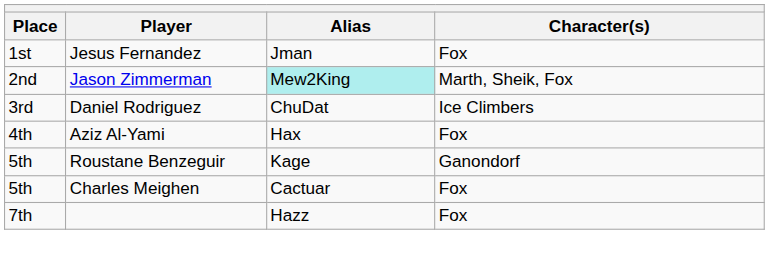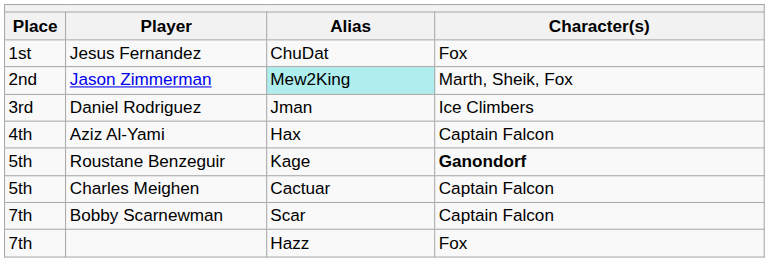Jesus Fernandez | Alias: Jman -> ChuDat
Daniel Rodriguez | Alias: ChuDat -> Jman
Aziz Al-Yami | Character(s): Fox -> Captain Falcon
Roustane Benzeguir | Character(s): normal -> bold
Charles Meighen | Character(s): Fox -> Captain Falcon
+ row: 7th | Bobby Scarnewman | Scar | Captain Falcon
